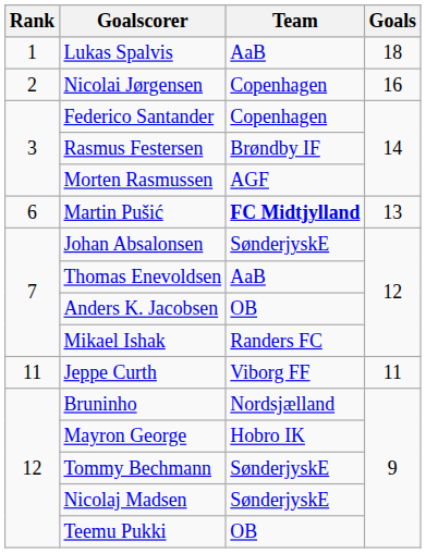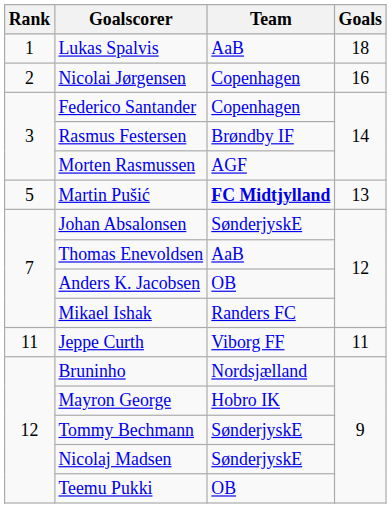Martin Pušić | Rank: 6 -> 5
